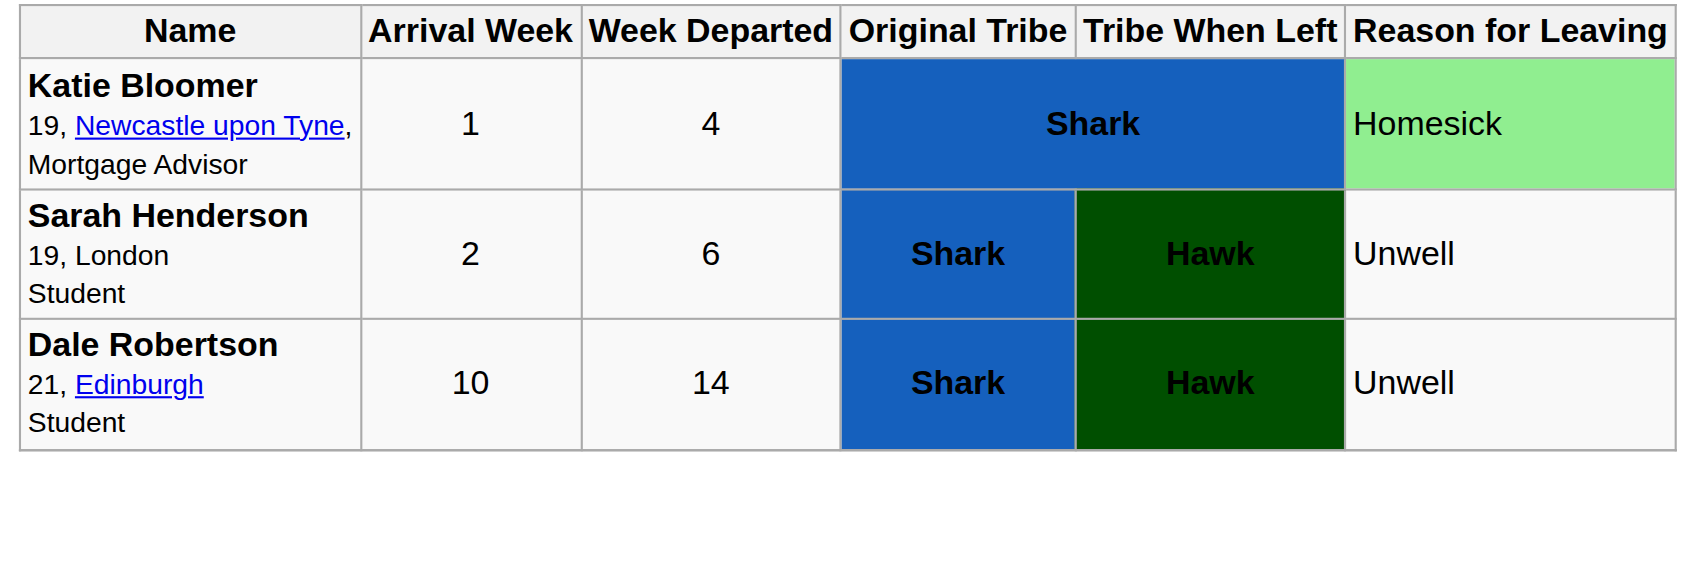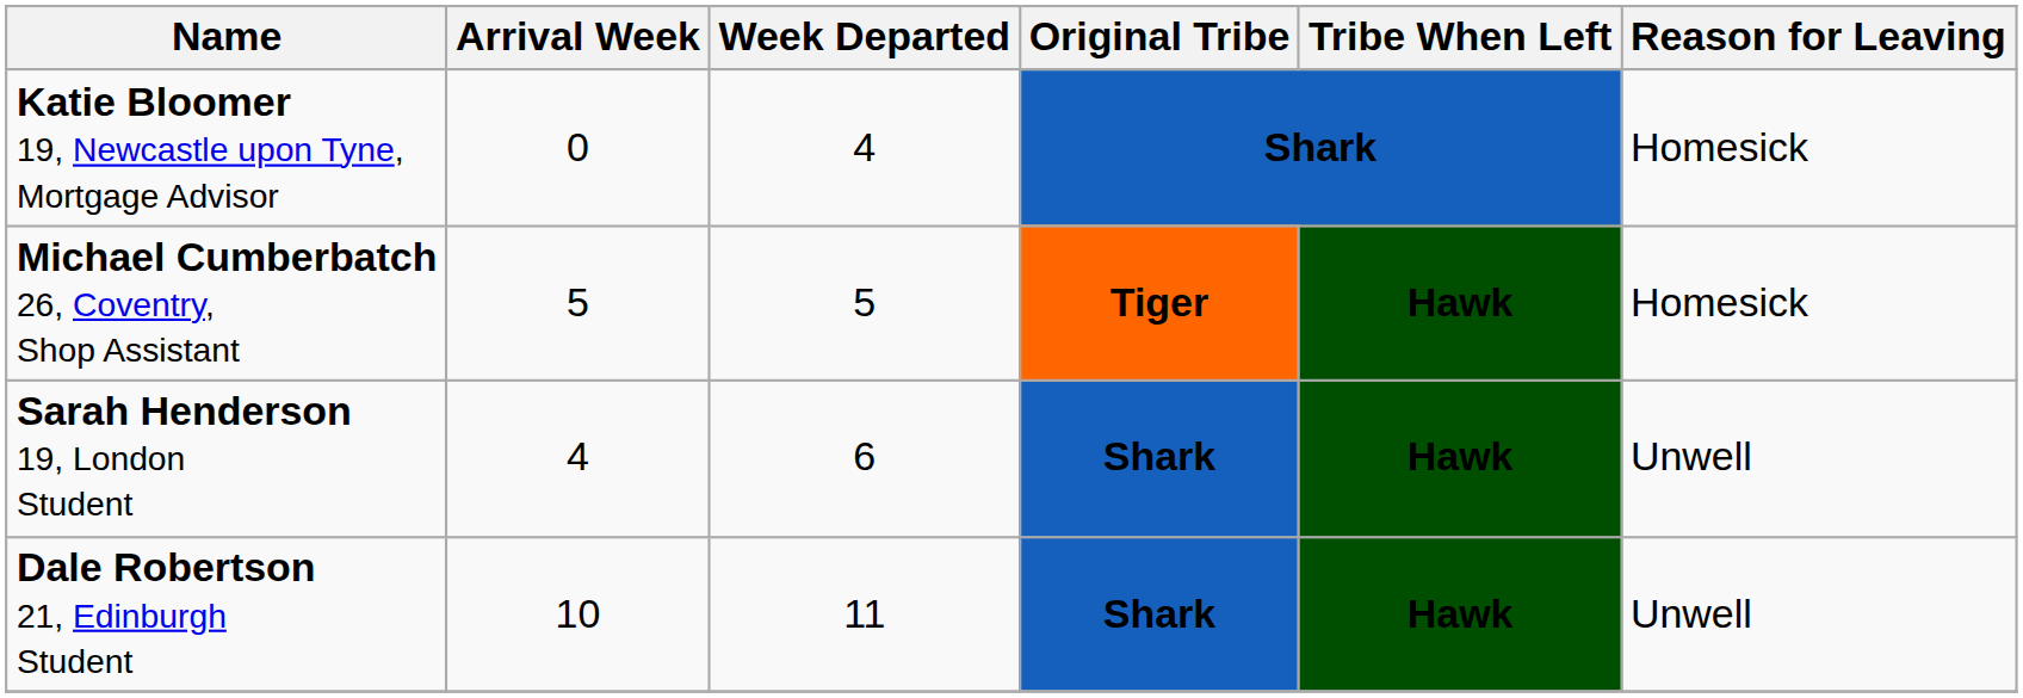Katie Bloomer 19, Newcastle upon Tyne, Mortgage Advisor | Arrival Week: 1 -> 0
Katie Bloomer 19, Newcastle upon Tyne, Mortgage Advisor | Reason for Leaving: lightgreen background -> no background
+ row: Michael Cumberbatch 26, Coventry, Shop Assistant | 5 | 5 | Tiger | Hawk | Homesick
Sarah Henderson 19, London Student | Arrival Week: 2 -> 4
Dale Robertson 21, Edinburgh Student | Week Departed: 14 -> 11
